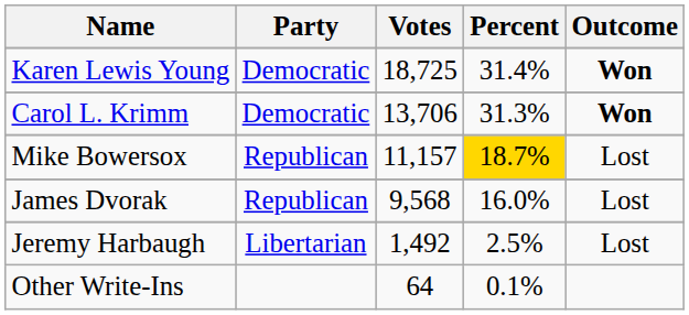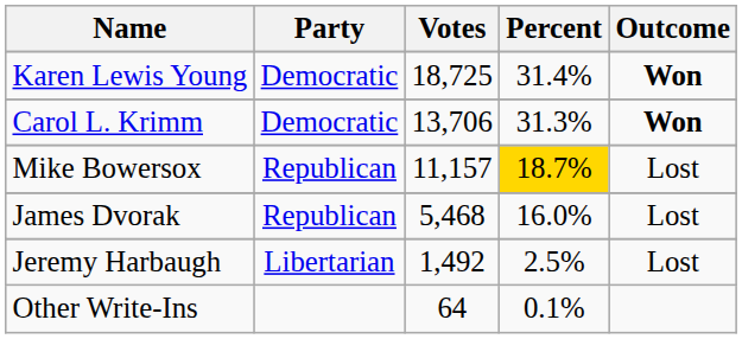James Dvorak | Votes: 9,568 -> 5,468
